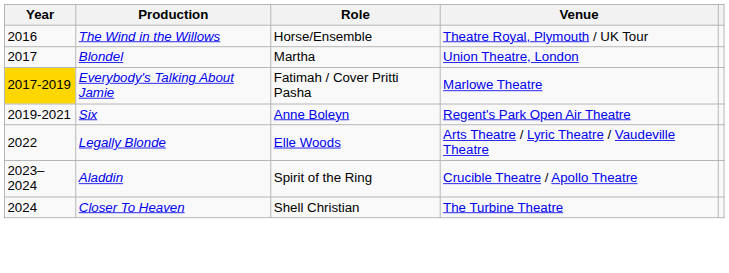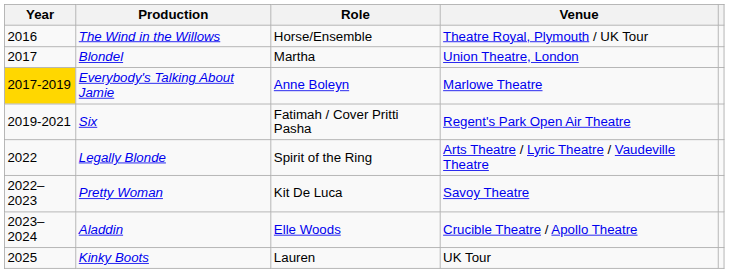Everybody's Talking About Jamie | Role: Fatimah / Cover Pritti Pasha -> Anne Boleyn
Six | Role: Anne Boleyn -> Fatimah / Cover Pritti Pasha
Legally Blonde | Role: Elle Woods -> Spirit of the Ring
+ row: 2022–2023 | Pretty Woman | Kit De Luca | Savoy Theatre
Aladdin | Role: Spirit of the Ring -> Elle Woods
- row: 2024 | Closer To Heaven | Shell Christian | The Turbine Theatre
+ row: 2025 | Kinky Boots | Lauren | UK Tour
